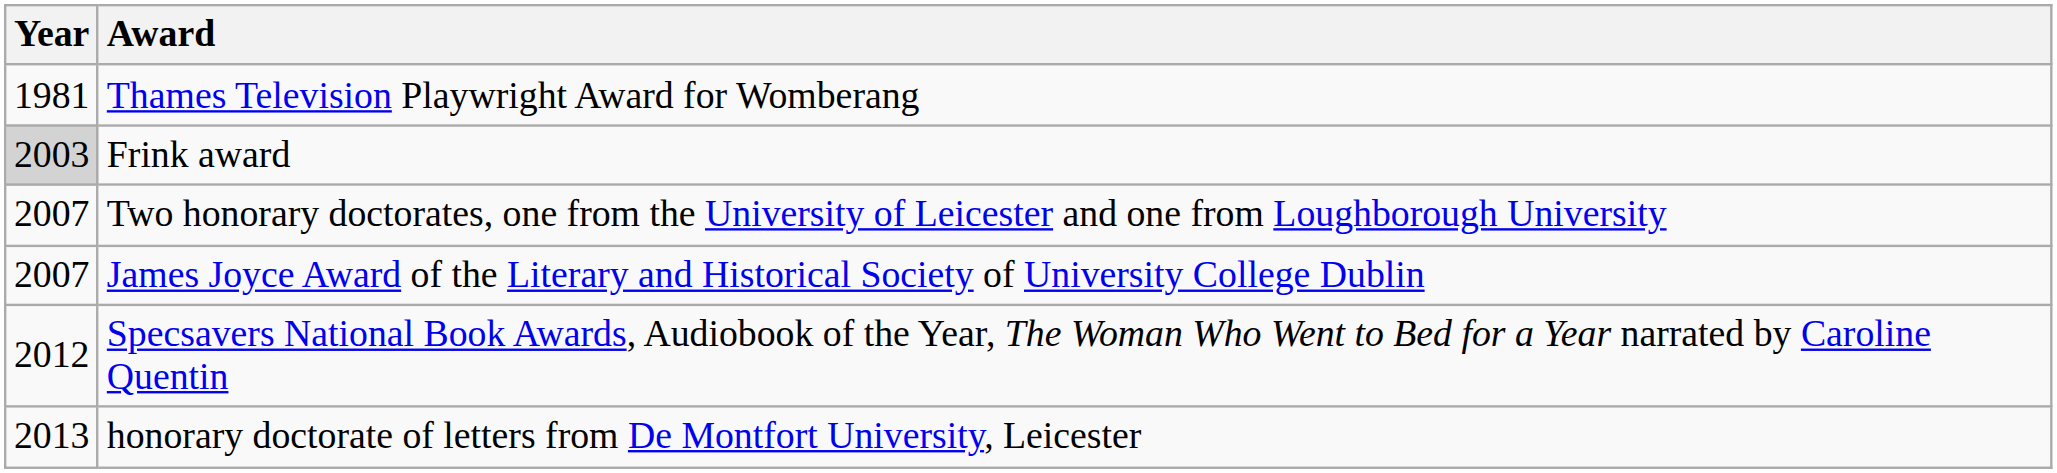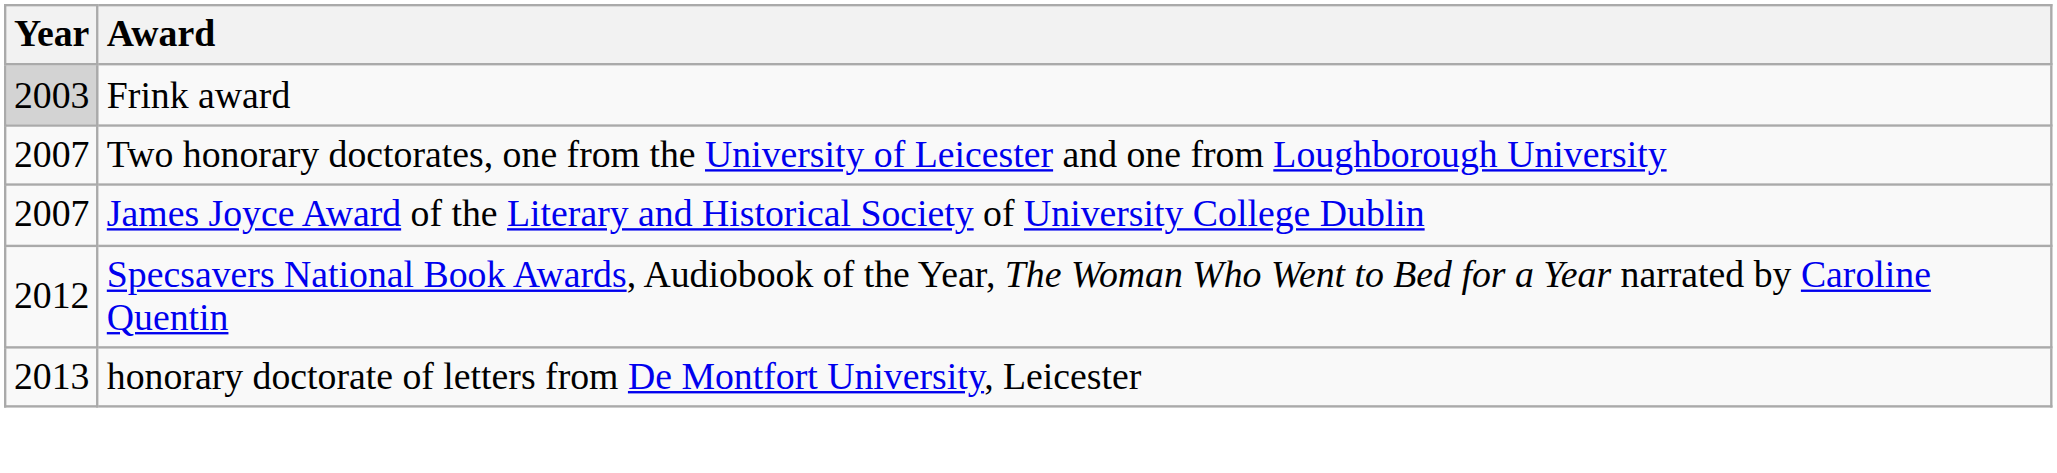- row: 1981 | Thames Television Playwright Award for Womberang
